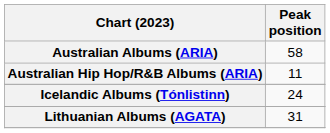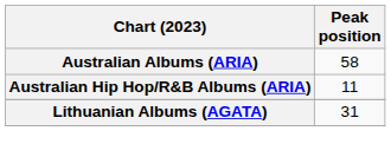- row: Icelandic Albums (Tónlistinn) | 24
